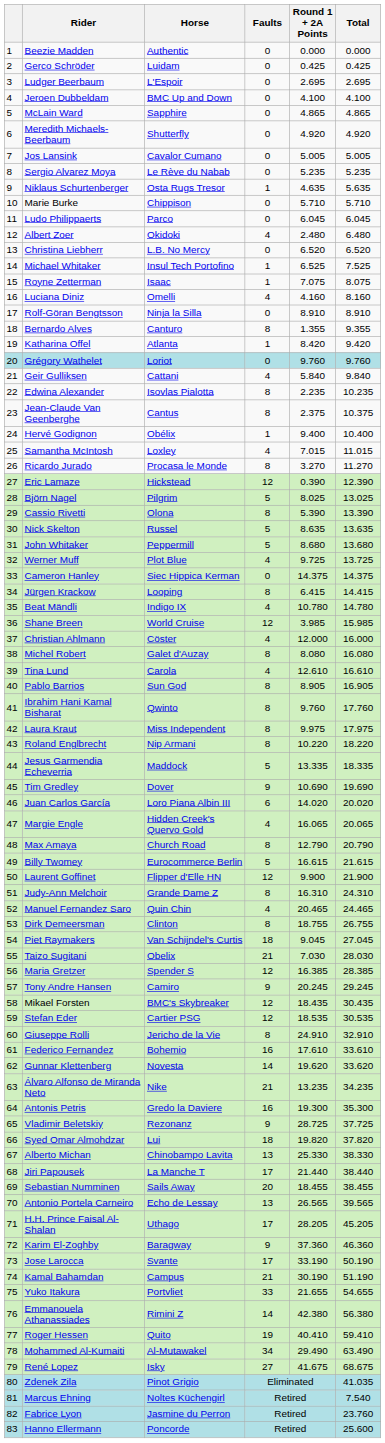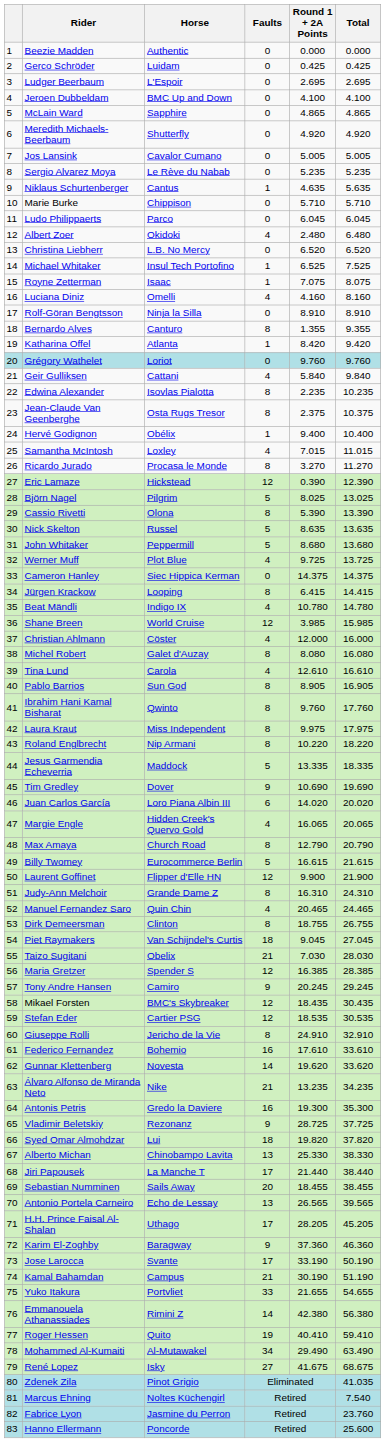Niklaus Schurtenberger | Horse: Osta Rugs Tresor -> Cantus
Jean-Claude Van Geenberghe | Horse: Cantus -> Osta Rugs Tresor
